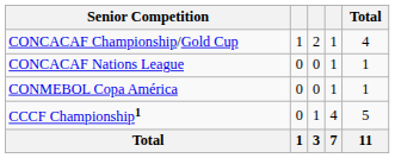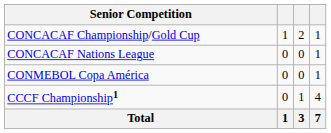- column: Total | 4 | 1 | 1 | 5 | 11
